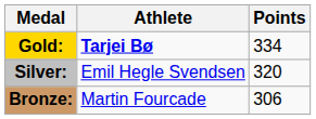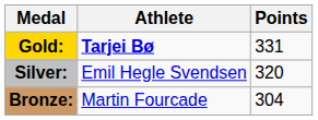Gold: | Points: 334 -> 331
Bronze: | Points: 306 -> 304
